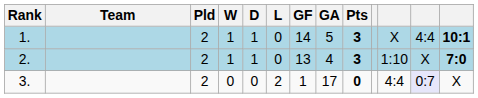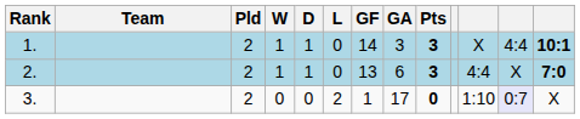1. | GA: 5 -> 3
2. | GA: 4 -> 6
2. | column 11: 1:10 -> 4:4
3. | column 11: 4:4 -> 1:10
